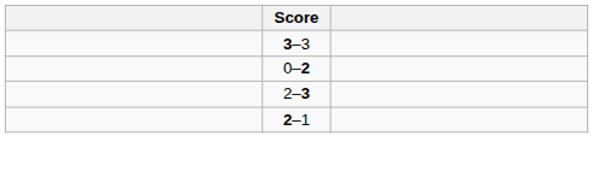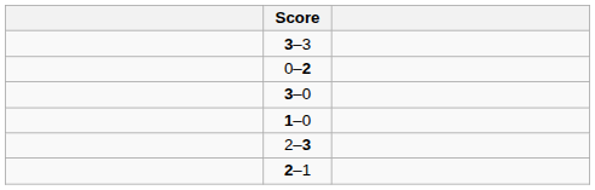+ row: 3–0
+ row: 1–0
